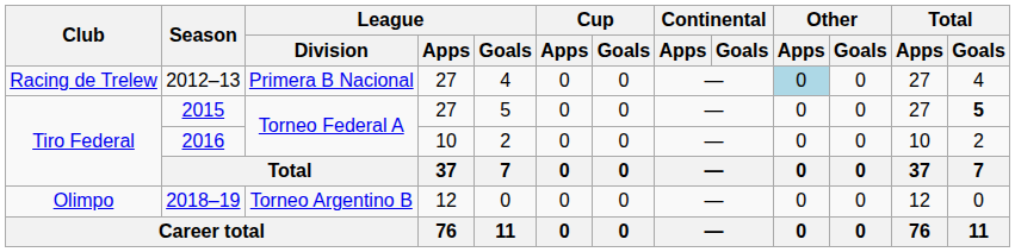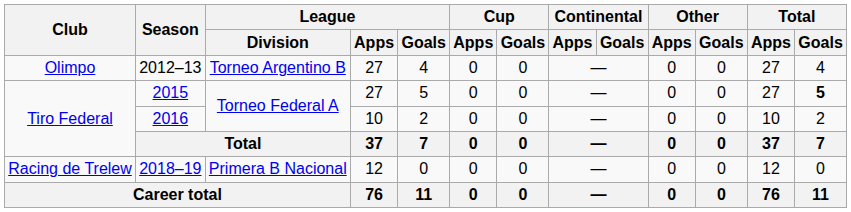2012–13 | Club: Racing de Trelew -> Olimpo
2012–13 | League / Division: Primera B Nacional -> Torneo Argentino B
2012–13 | Other / Apps: lightblue background -> no background
2018–19 | Club: Olimpo -> Racing de Trelew
2018–19 | League / Division: Torneo Argentino B -> Primera B Nacional
